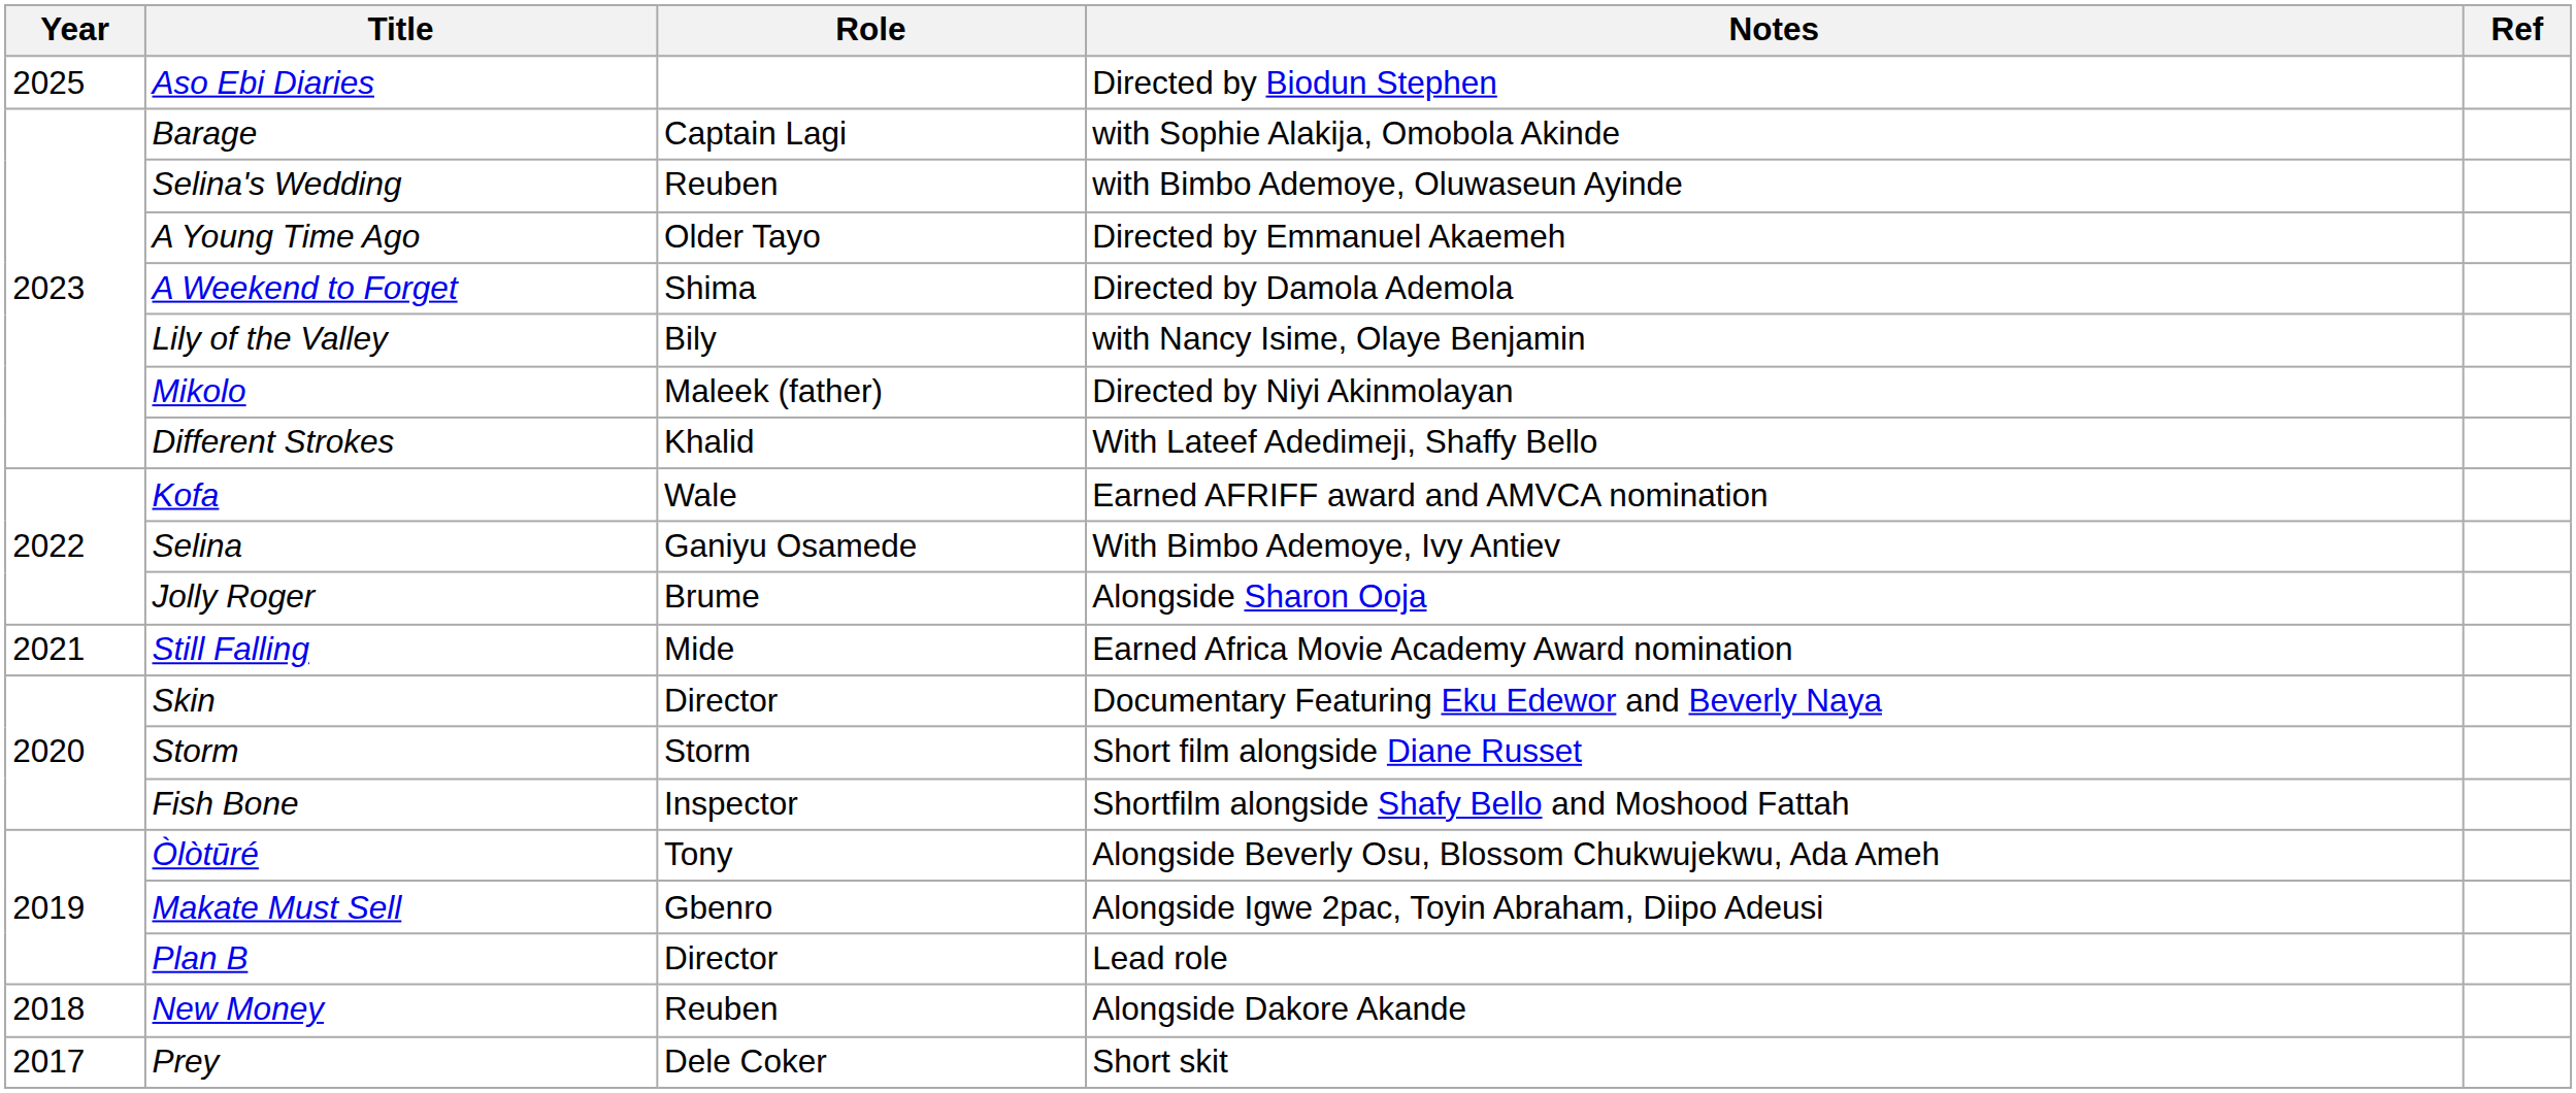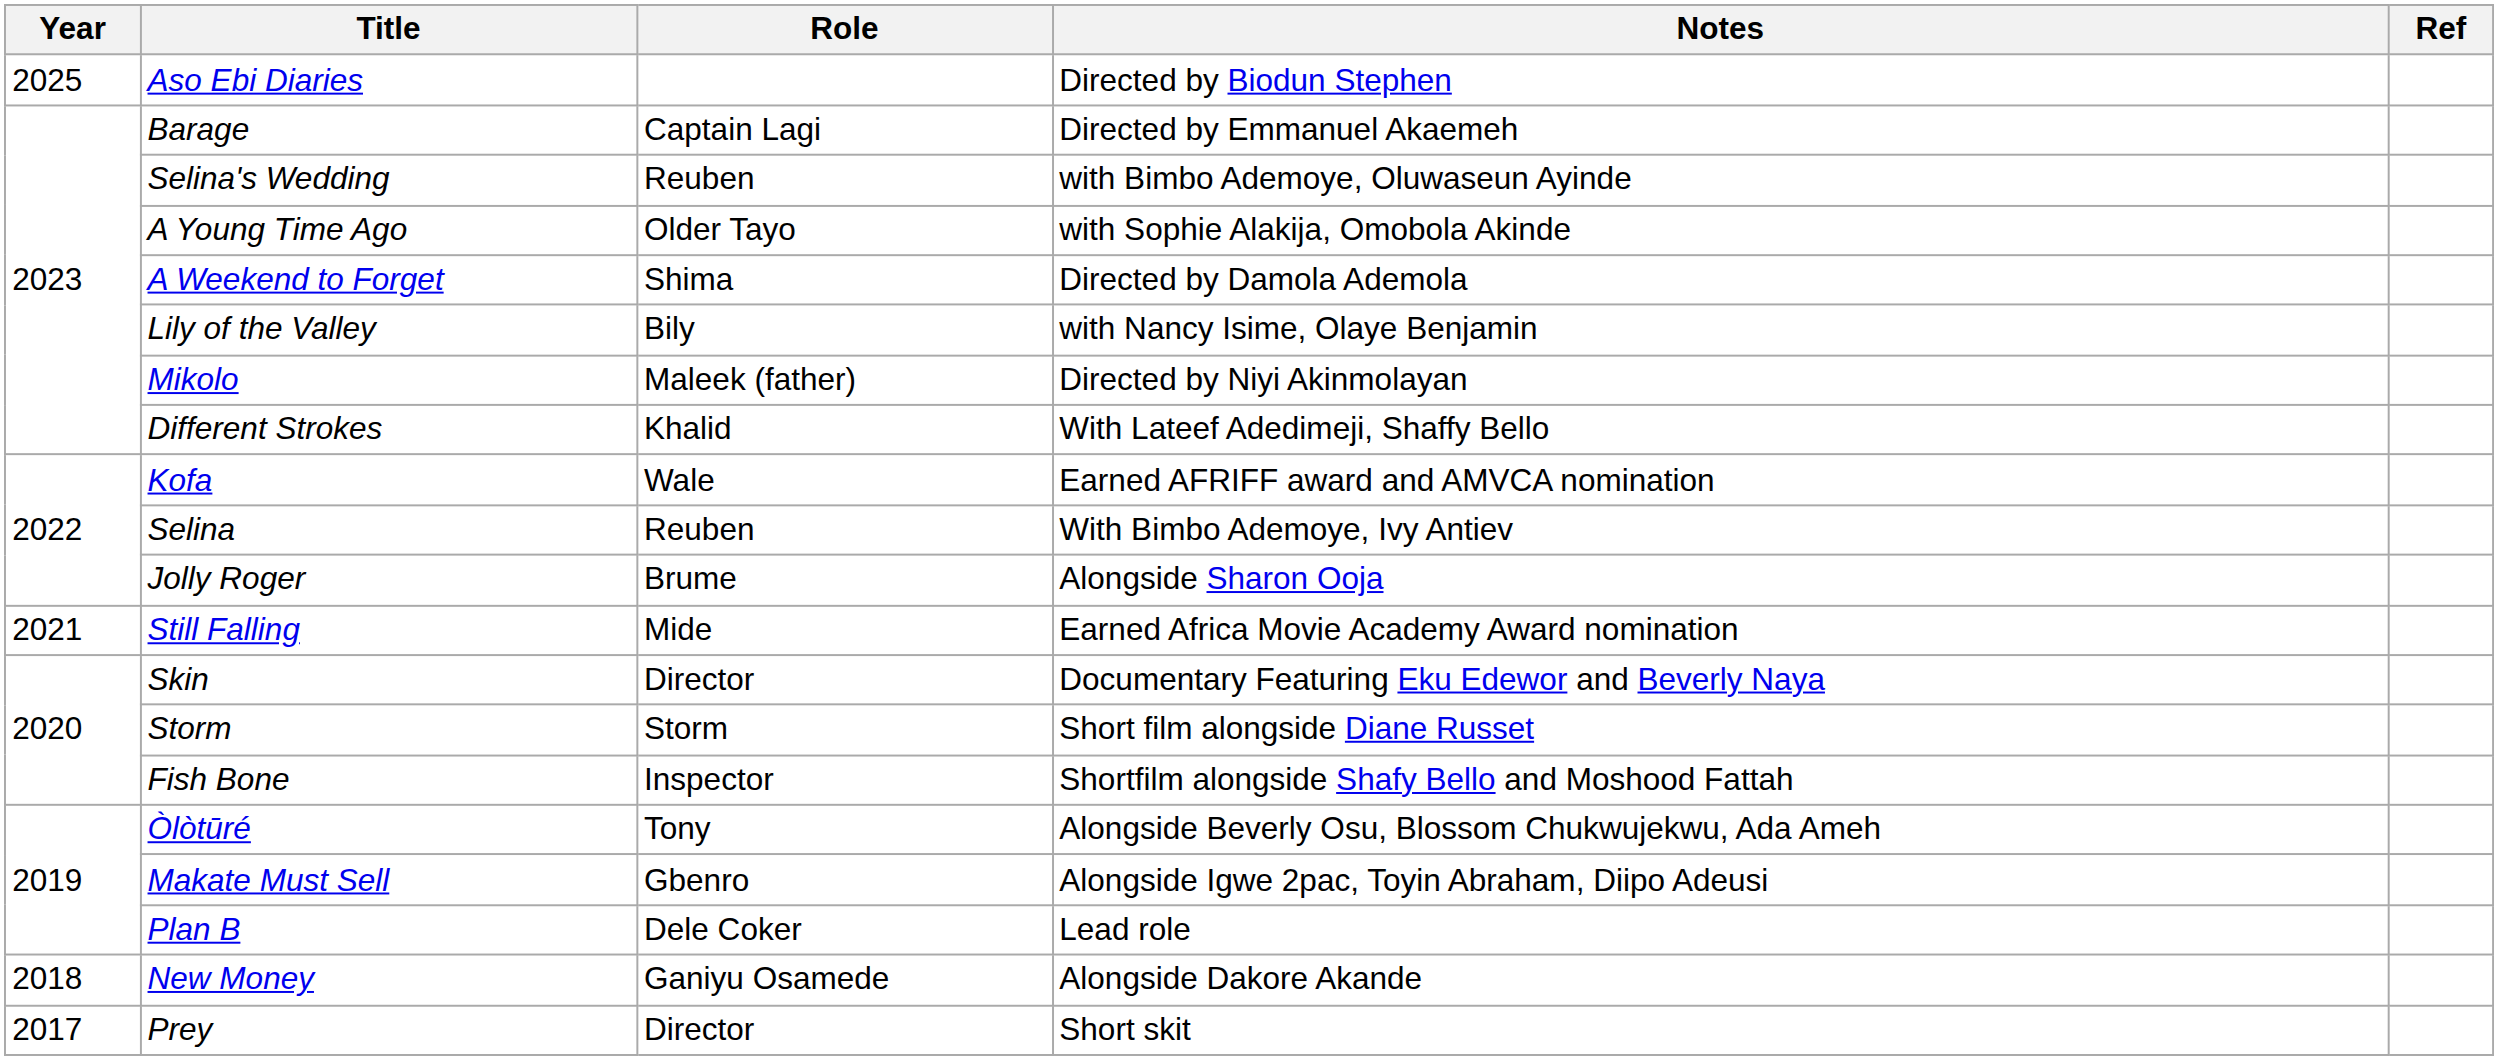Barage | Notes: with Sophie Alakija, Omobola Akinde -> Directed by Emmanuel Akaemeh
A Young Time Ago | Notes: Directed by Emmanuel Akaemeh -> with Sophie Alakija, Omobola Akinde
Selina | Role: Ganiyu Osamede -> Reuben
Plan B | Role: Director -> Dele Coker
New Money | Role: Reuben -> Ganiyu Osamede
Prey | Role: Dele Coker -> Director
